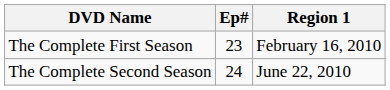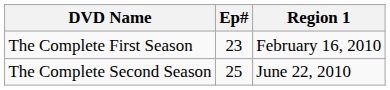The Complete Second Season | Ep#: 24 -> 25
